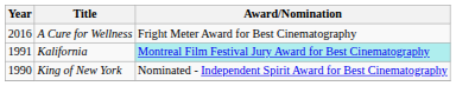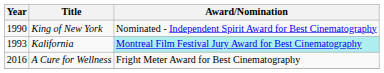rows swapped: King of New York <-> A Cure for Wellness
Kalifornia | Year: 1991 -> 1993
